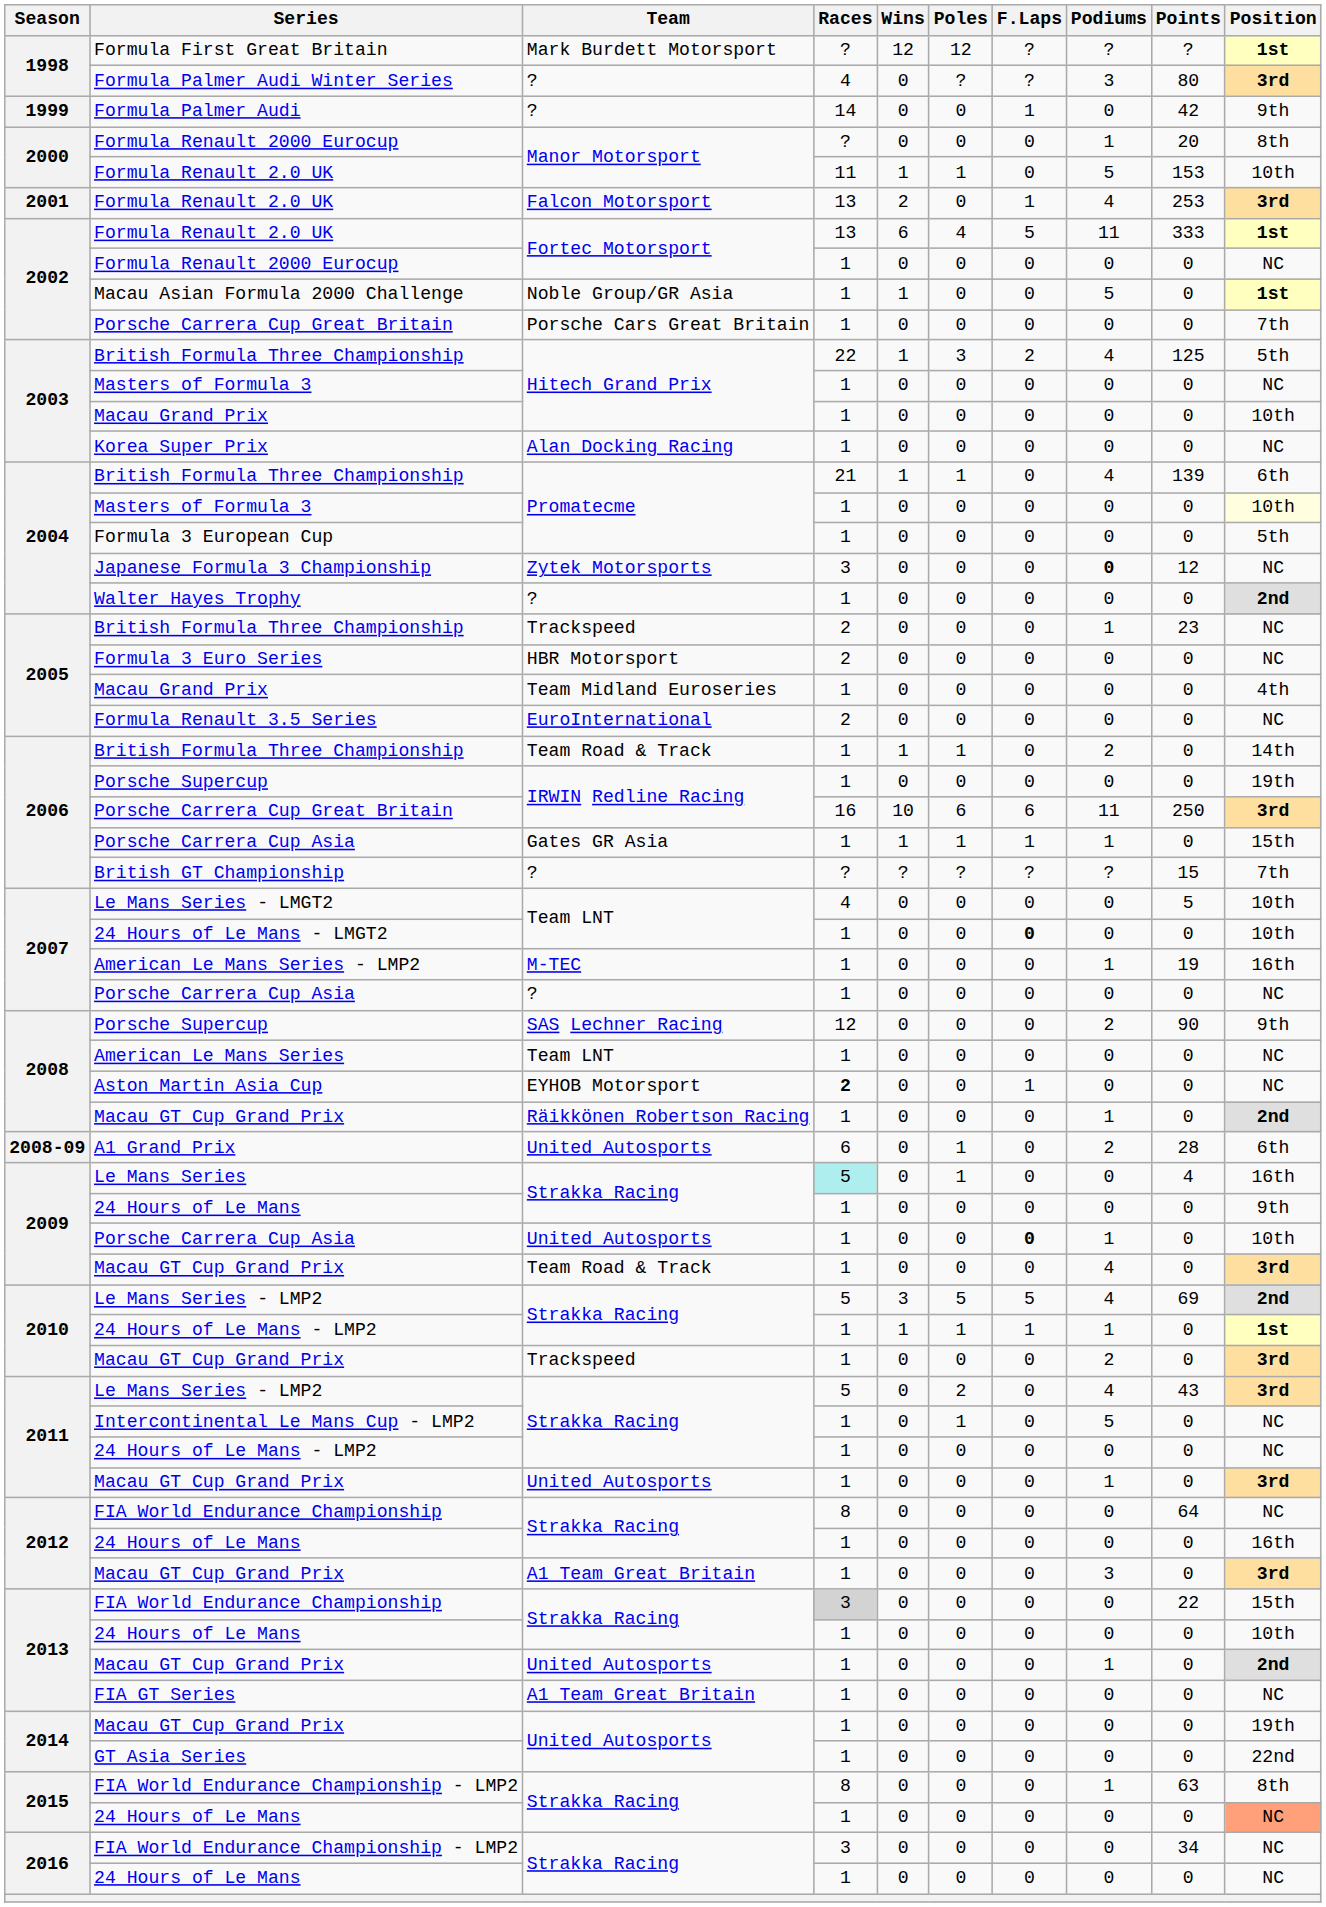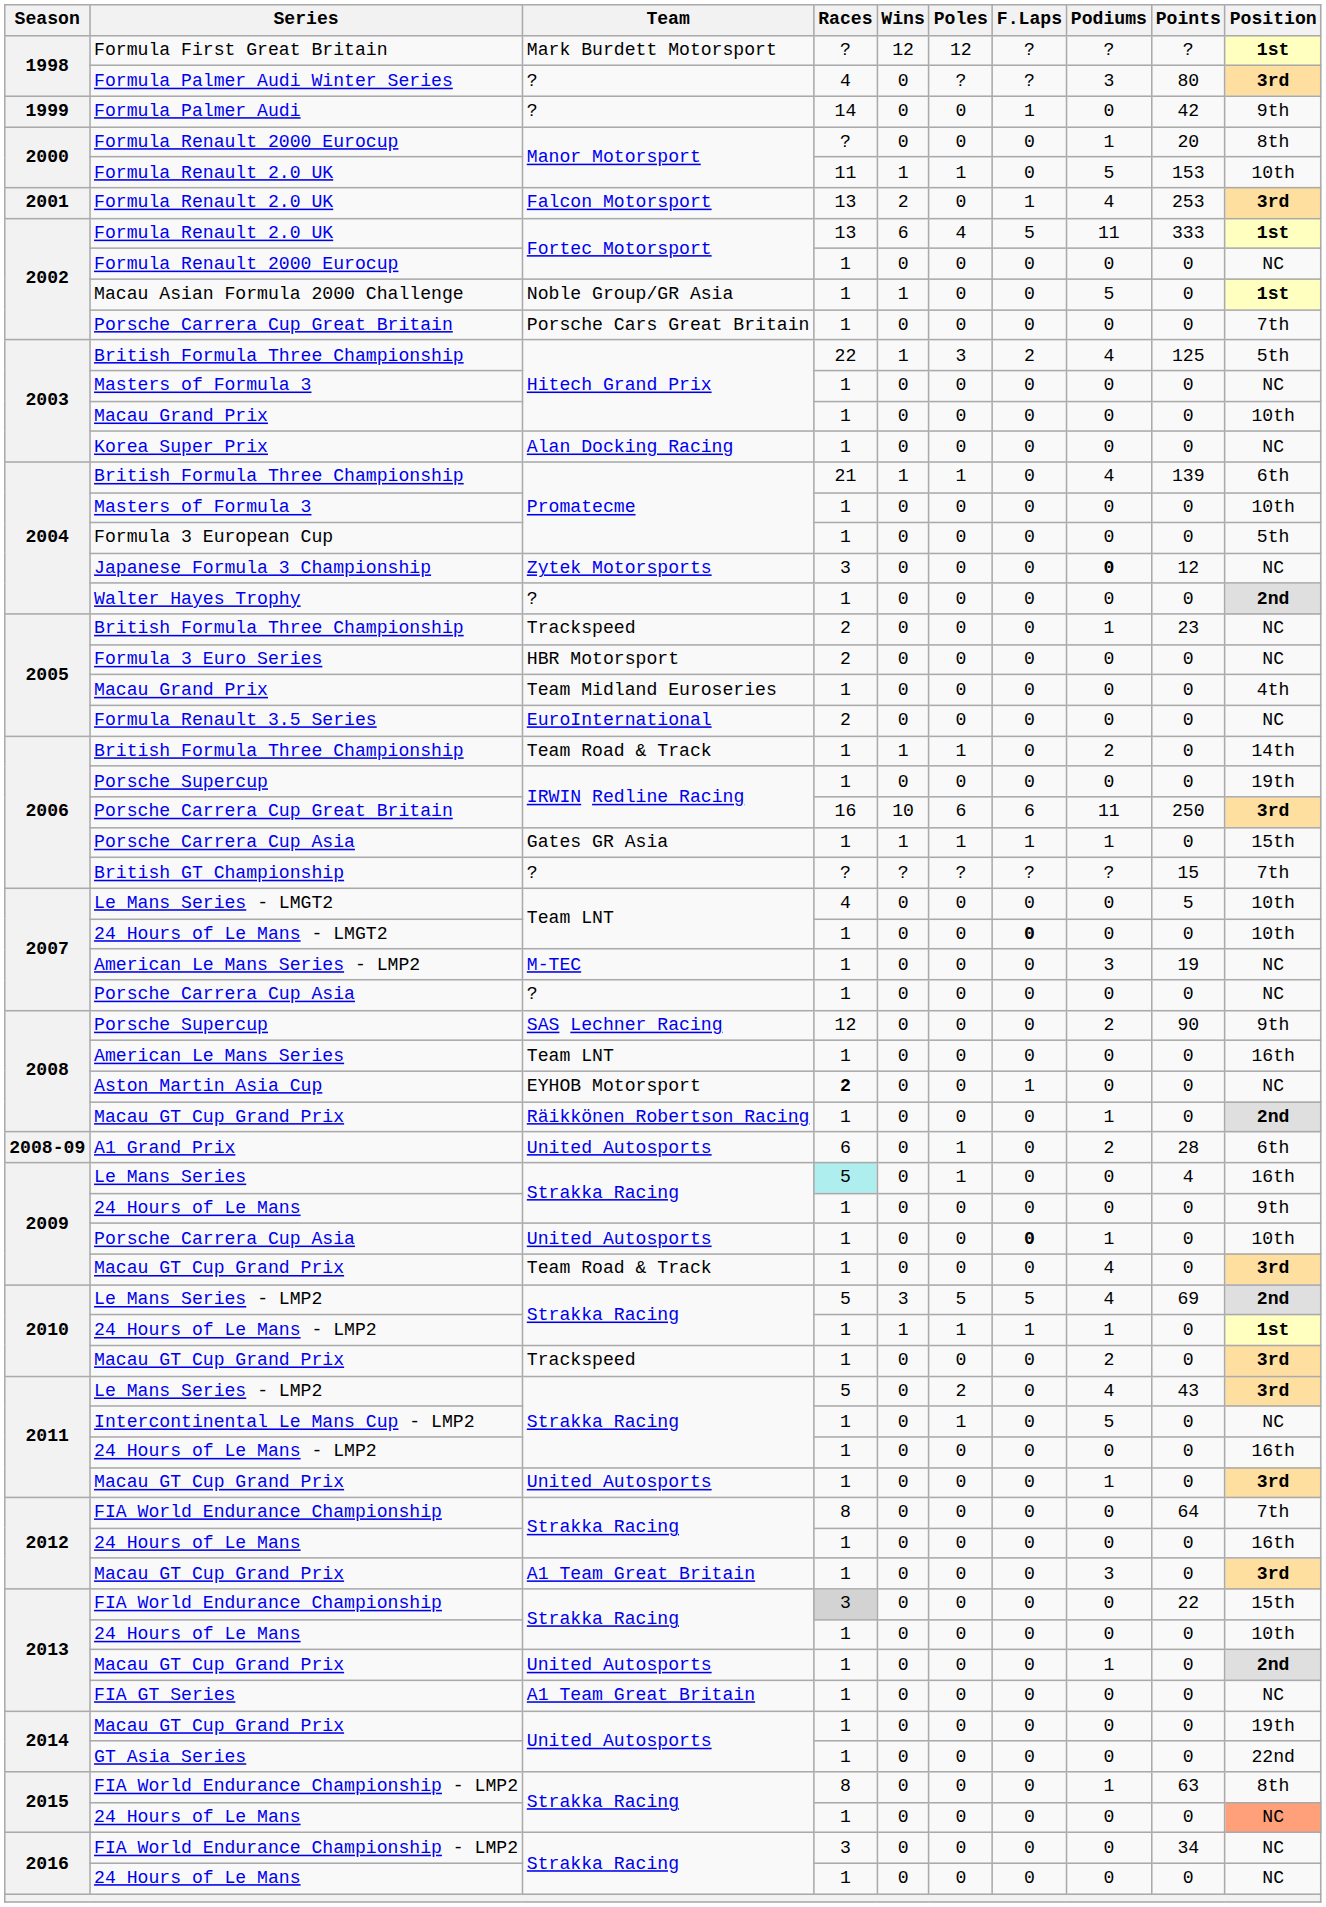2004 / Masters of Formula 3 | Position: lightyellow background -> no background
American Le Mans Series - LMP2 | Podiums: 1 -> 3
American Le Mans Series - LMP2 | Position: 16th -> NC
American Le Mans Series | Position: NC -> 16th
2011 / 24 Hours of Le Mans - LMP2 | Position: NC -> 16th
2012 / FIA World Endurance Championship | Position: NC -> 7th
